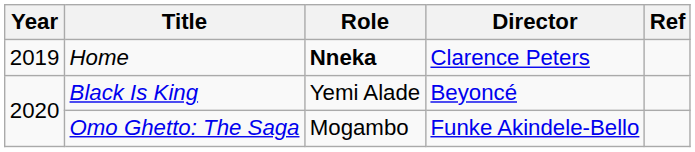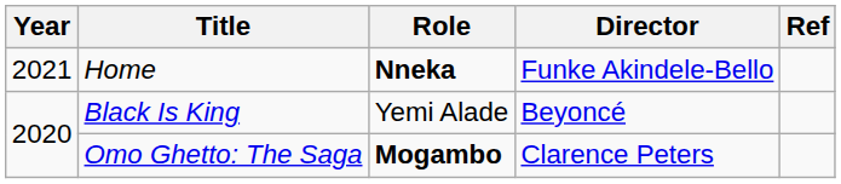Home | Year: 2019 -> 2021
Home | Director: Clarence Peters -> Funke Akindele-Bello
Omo Ghetto: The Saga | Role: normal -> bold
Omo Ghetto: The Saga | Director: Funke Akindele-Bello -> Clarence Peters
